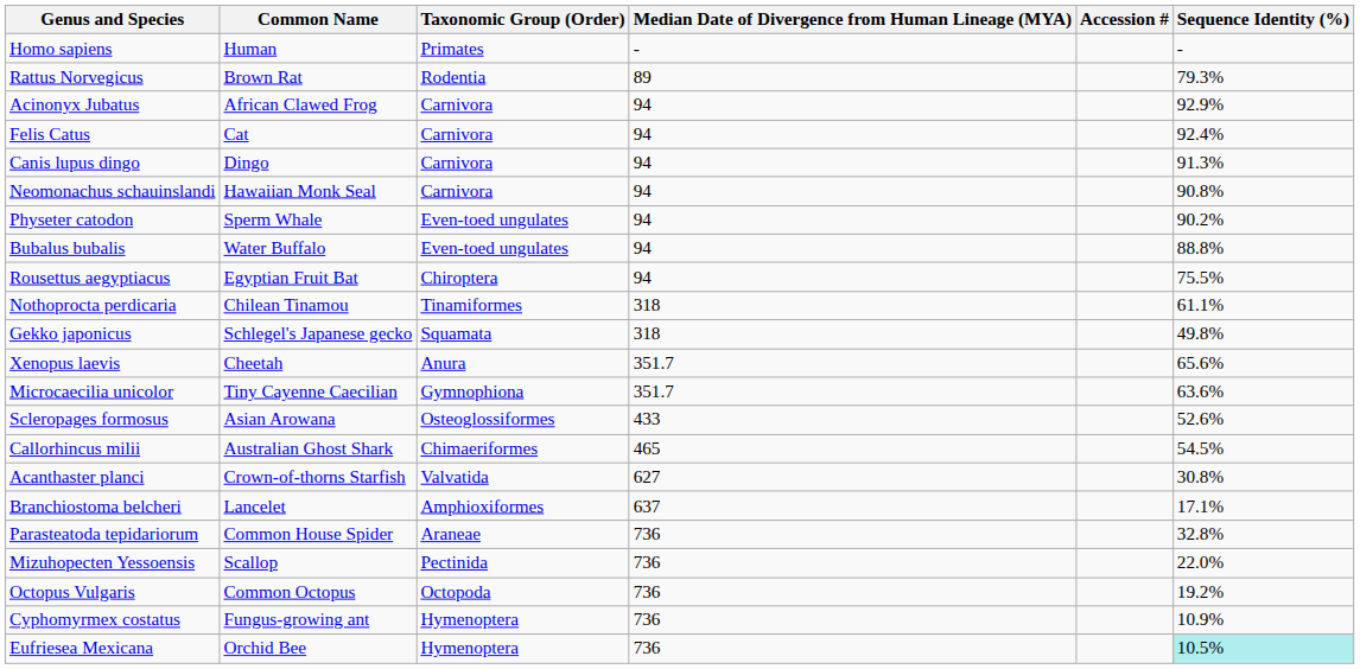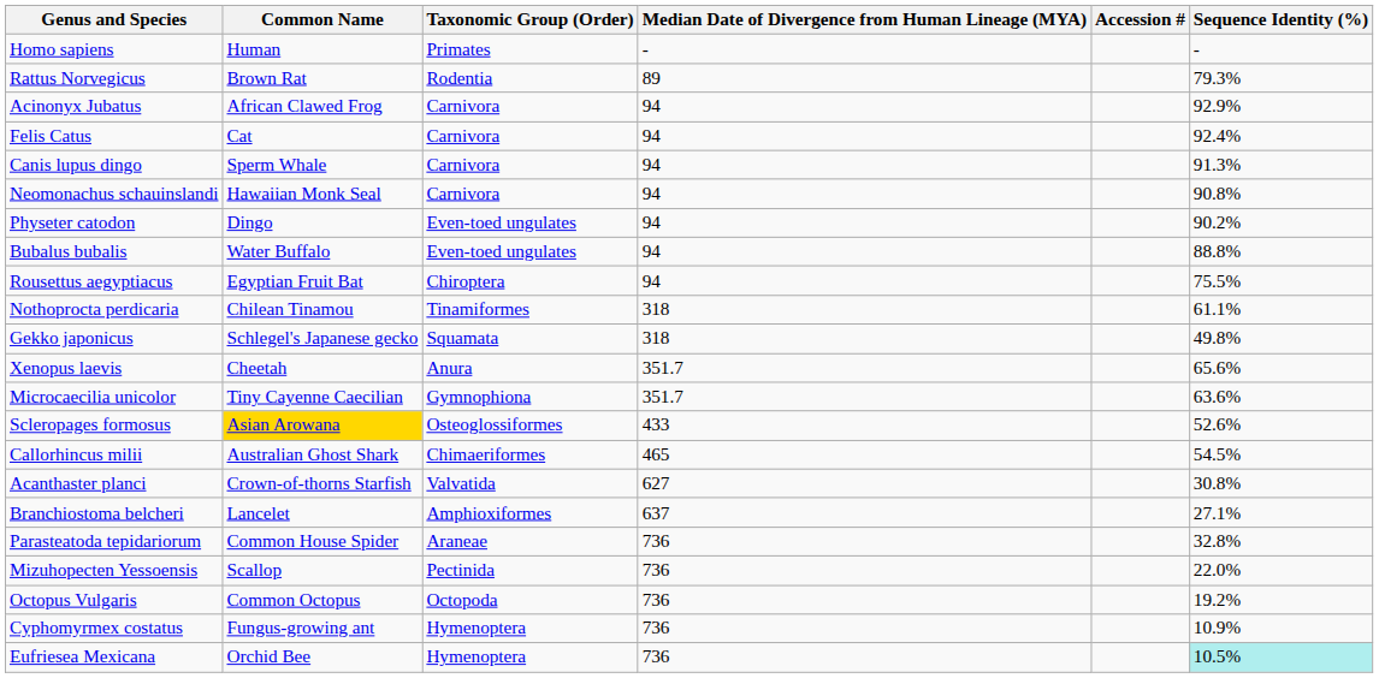Canis lupus dingo | Common Name: Dingo -> Sperm Whale
Physeter catodon | Common Name: Sperm Whale -> Dingo
Scleropages formosus | Common Name: no background -> gold background
Branchiostoma belcheri | Sequence Identity (%): 17.1% -> 27.1%
